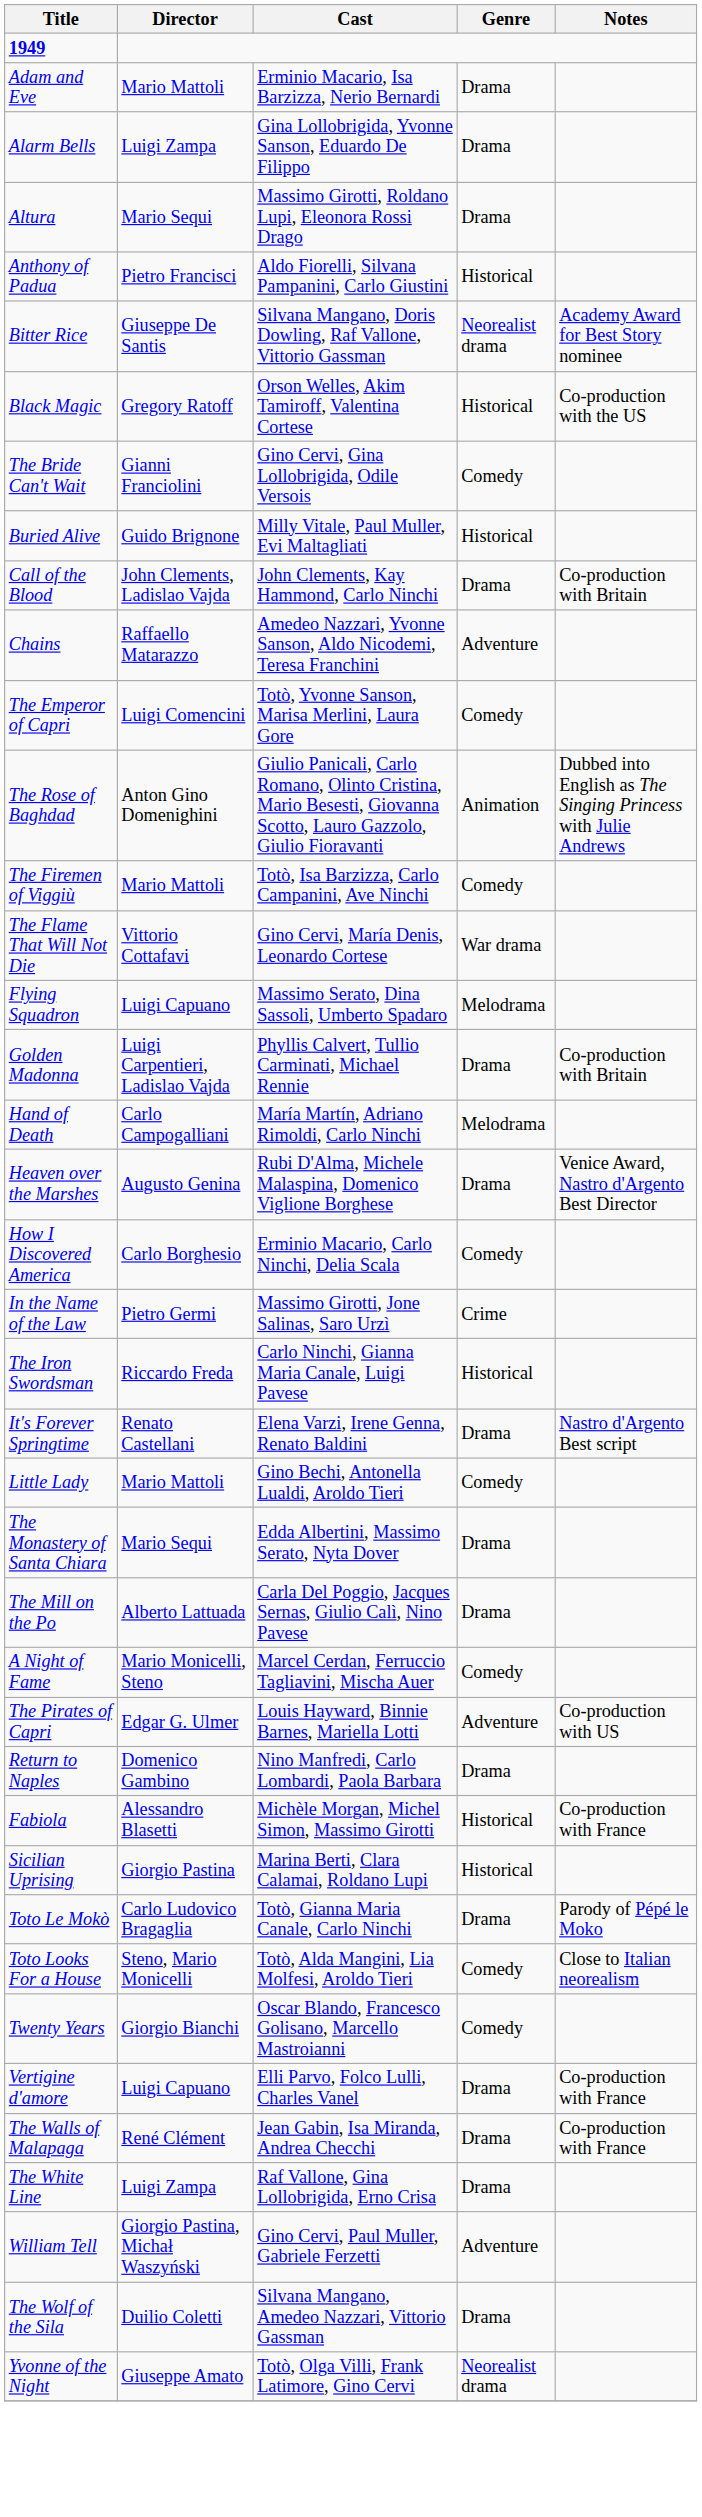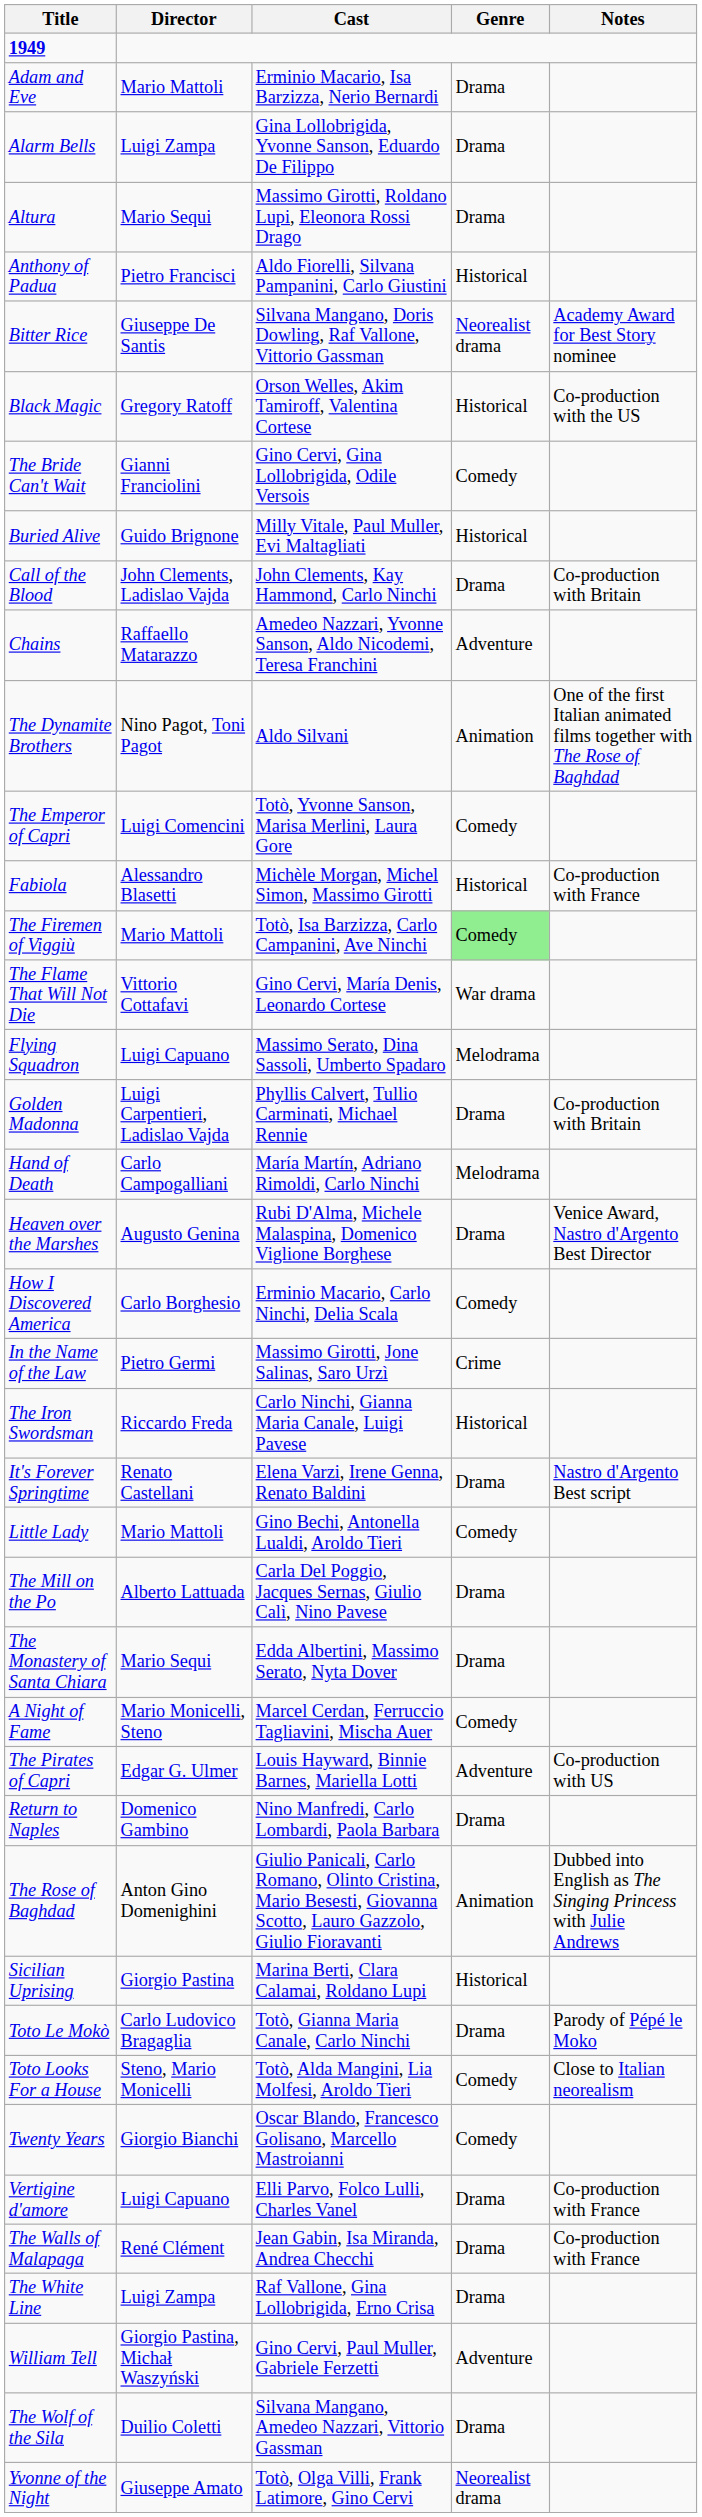+ row: The Dynamite Brothers | Nino Pagot, Toni Pagot | Aldo Silvani | Animation | One of the first Italian animated films together with The Rose of Baghdad
rows swapped: Fabiola <-> The Rose of Baghdad
The Firemen of Viggiù | Genre: no background -> lightgreen background
rows swapped: The Mill on the Po <-> The Monastery of Santa Chiara
